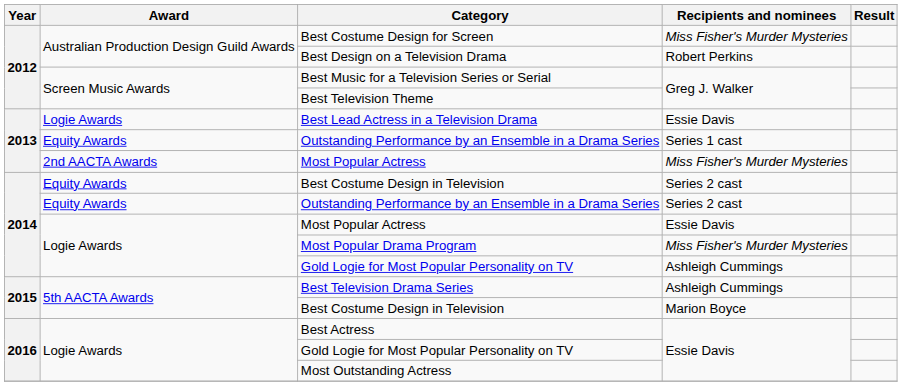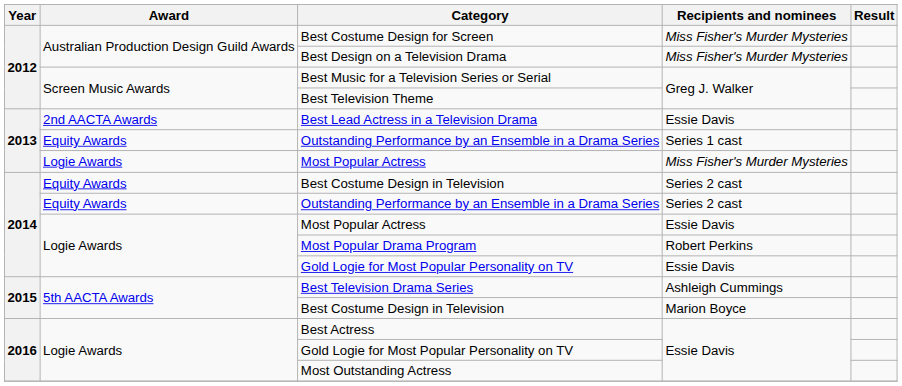Best Design on a Television Drama | Recipients and nominees: Robert Perkins -> Miss Fisher's Murder Mysteries
Best Lead Actress in a Television Drama | Award: Logie Awards -> 2nd AACTA Awards
2013 / Most Popular Actress | Award: 2nd AACTA Awards -> Logie Awards
Most Popular Drama Program | Recipients and nominees: Miss Fisher's Murder Mysteries -> Robert Perkins
2014 / Gold Logie for Most Popular Personality on TV | Recipients and nominees: Ashleigh Cummings -> Essie Davis
